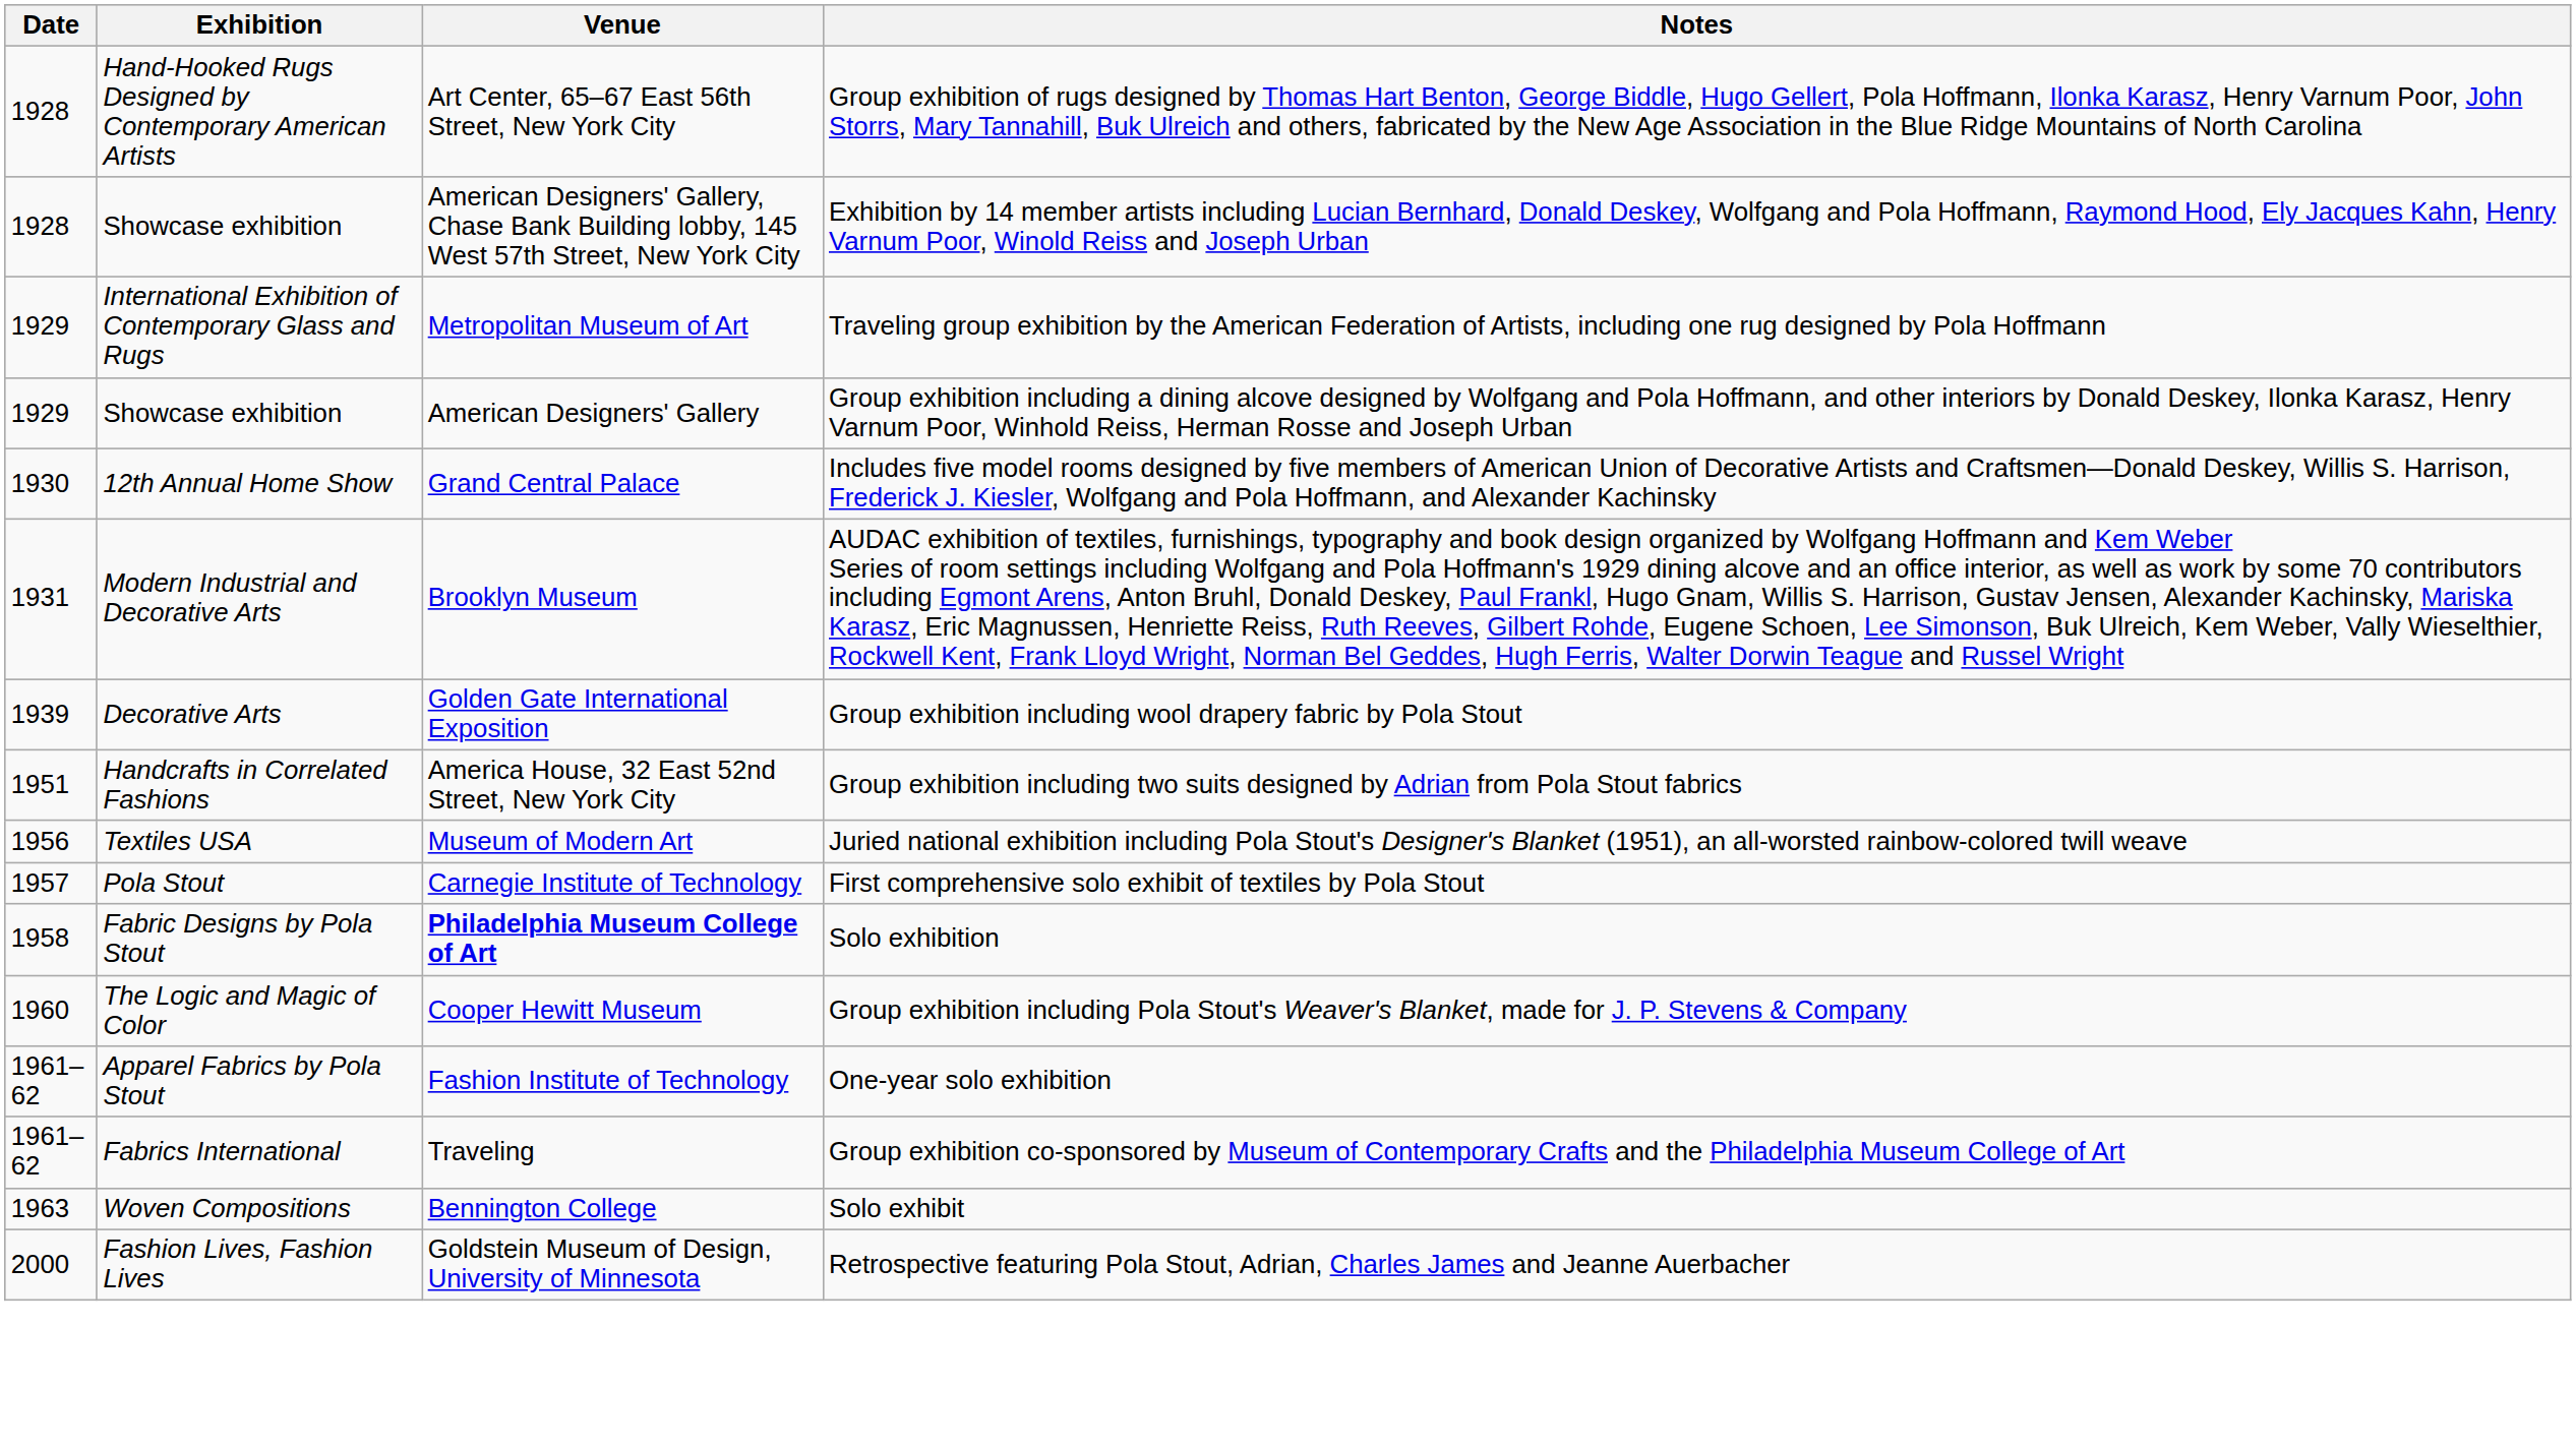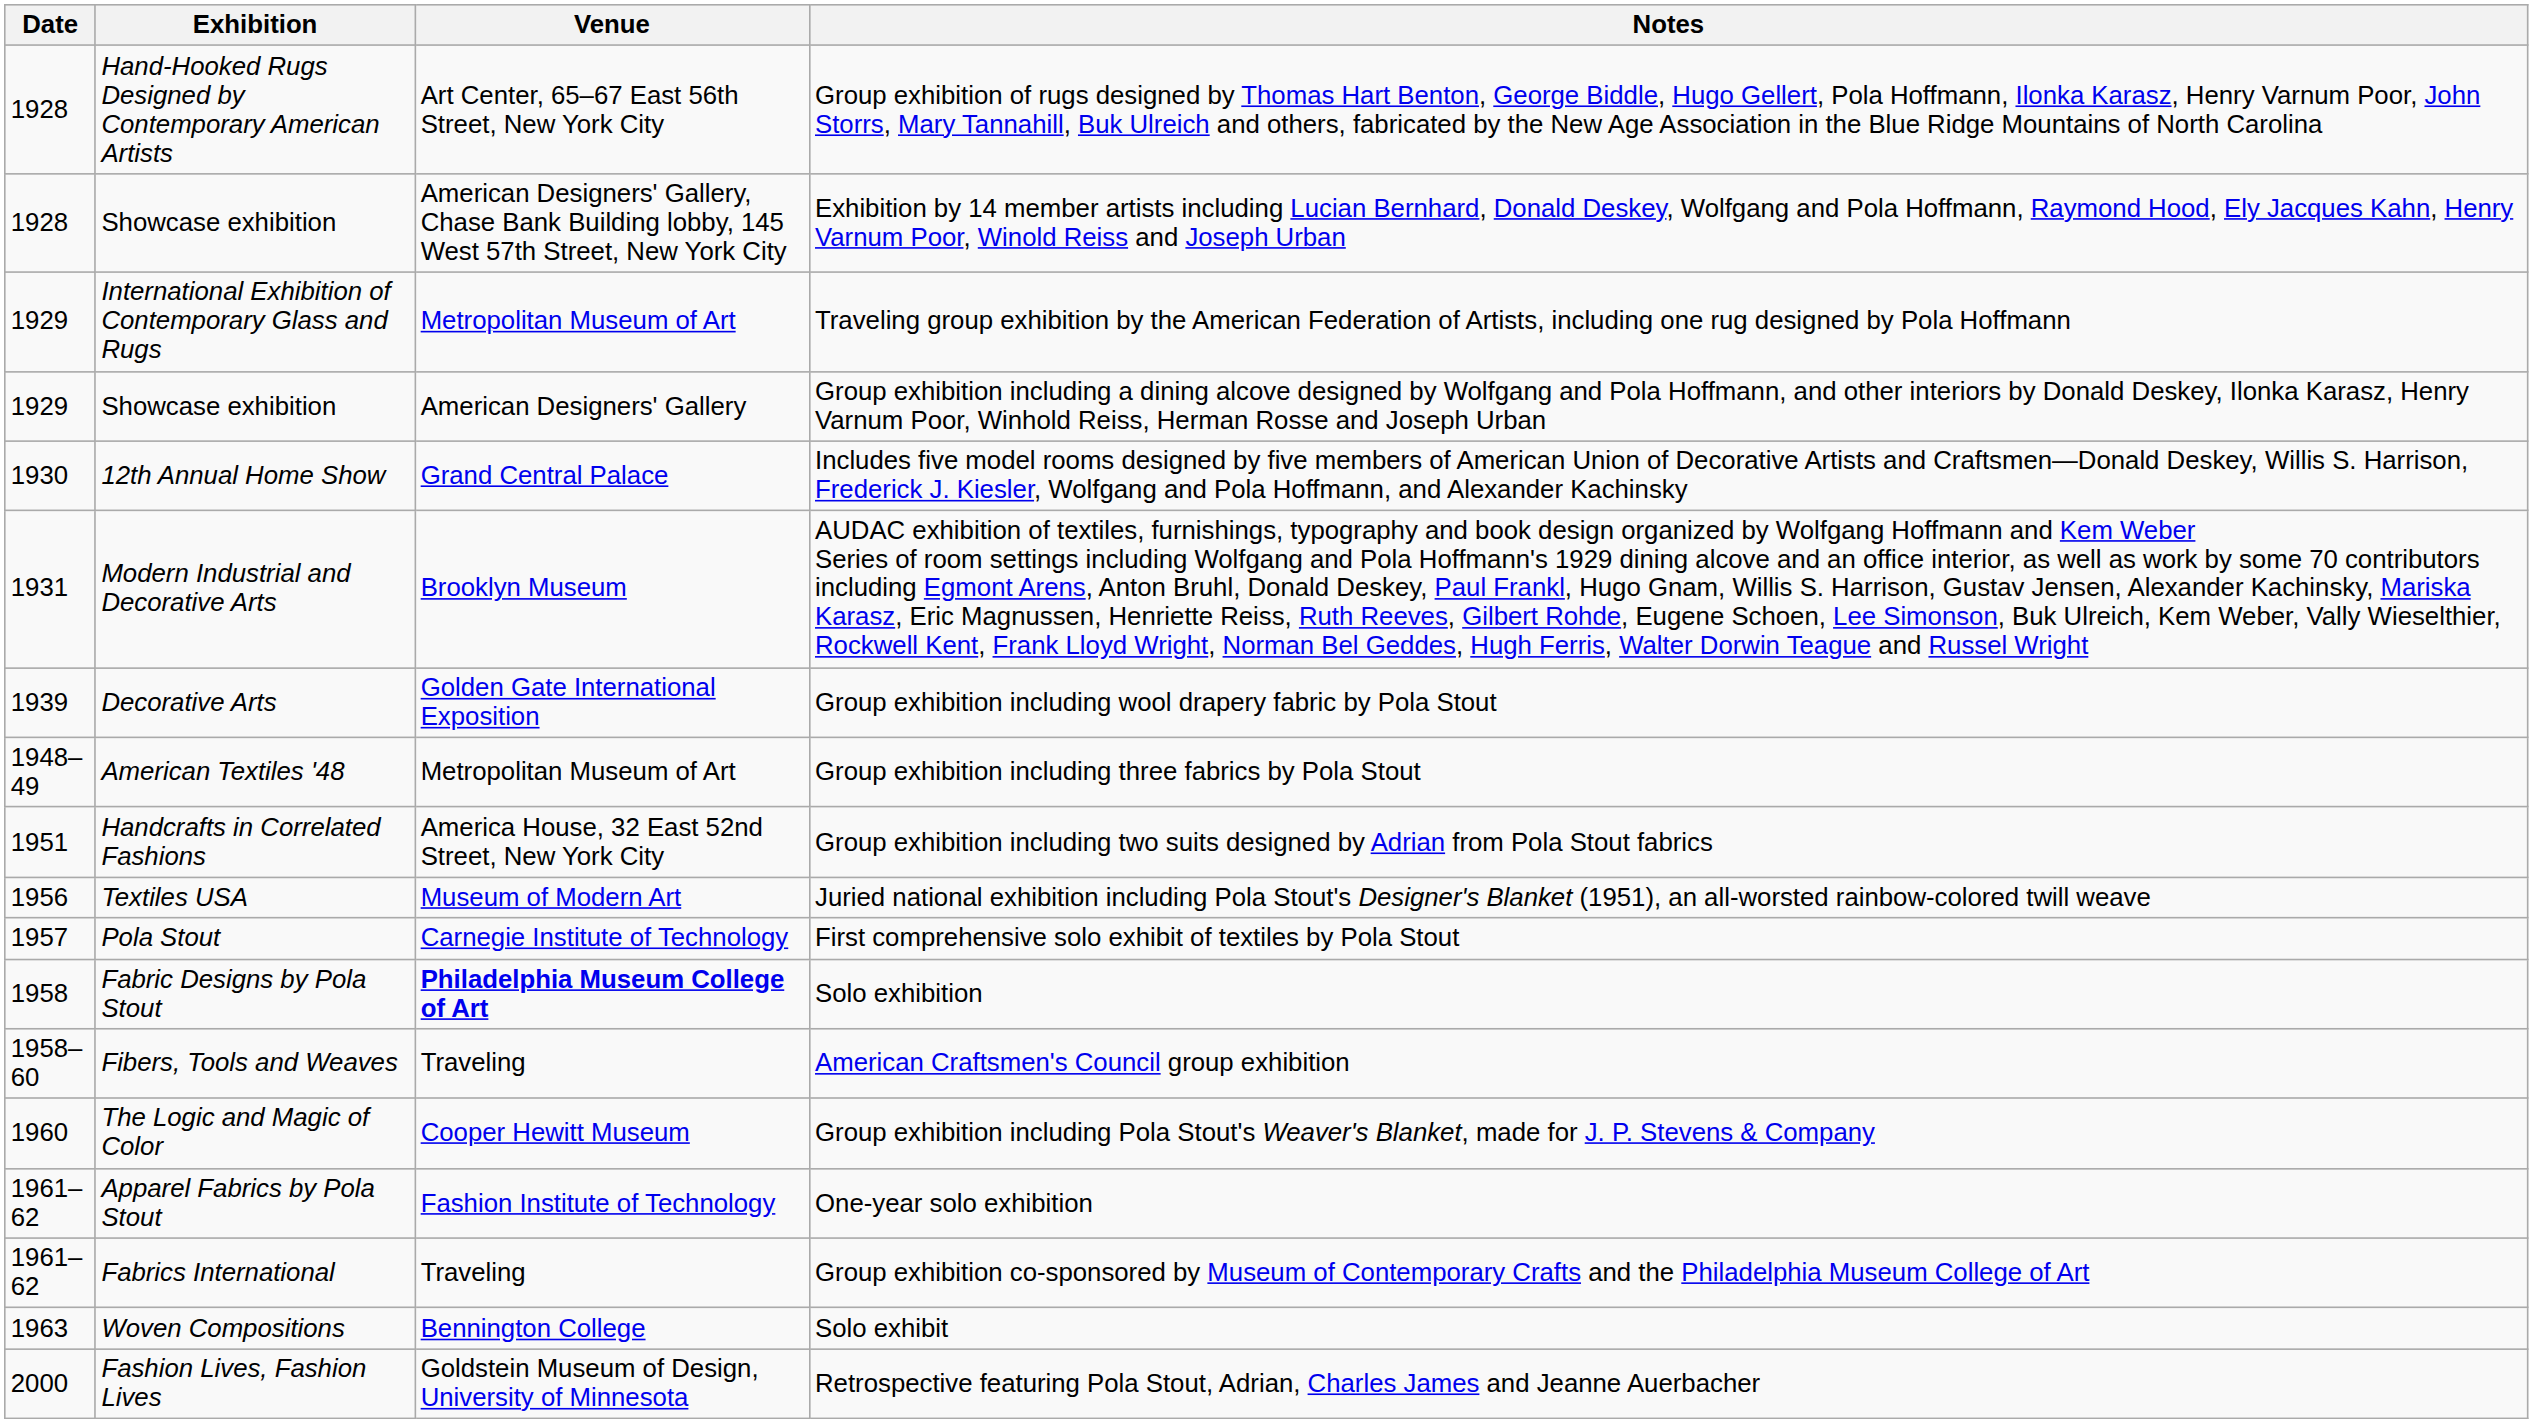+ row: 1948–49 | American Textiles '48 | Metropolitan Museum of Art | Group exhibition including three fabrics by Pola Stout
+ row: 1958–60 | Fibers, Tools and Weaves | Traveling | American Craftsmen's Council group exhibition
